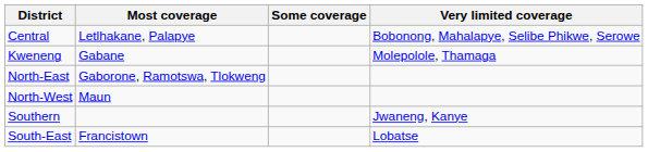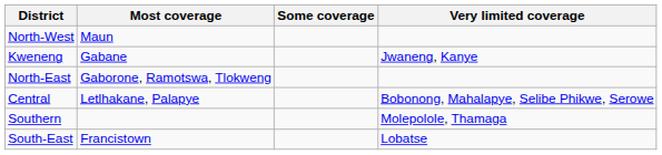rows swapped: Central <-> North-West
Kweneng | Very limited coverage: Molepolole, Thamaga -> Jwaneng, Kanye
Southern | Very limited coverage: Jwaneng, Kanye -> Molepolole, Thamaga
